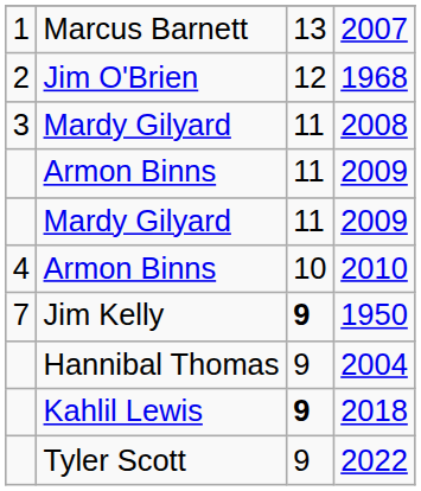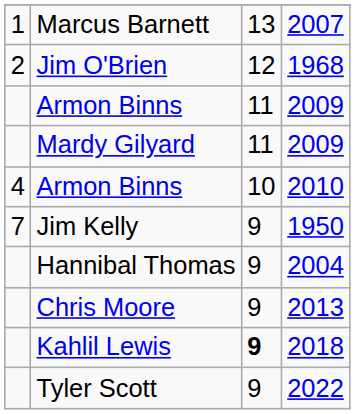- row: 3 | Mardy Gilyard | 11 | 2008
1950 | column 3: bold -> normal
+ row: Chris Moore | 9 | 2013
